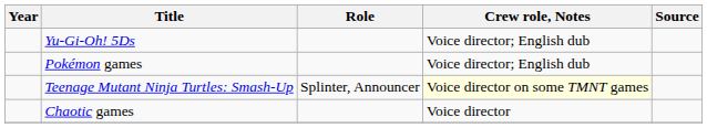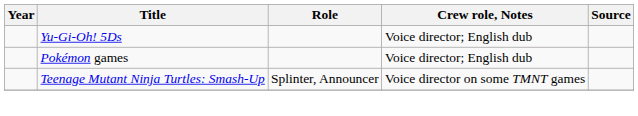Teenage Mutant Ninja Turtles: Smash-Up | Crew role, Notes: lightyellow background -> no background
- row: Chaotic games | Voice director
